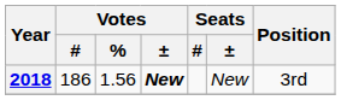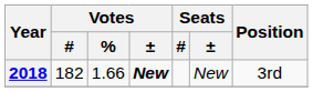2018 | Votes / #: 186 -> 182
2018 | Votes / %: 1.56 -> 1.66
